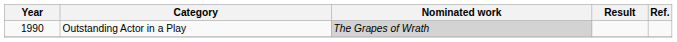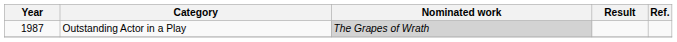Outstanding Actor in a Play | Year: 1990 -> 1987
